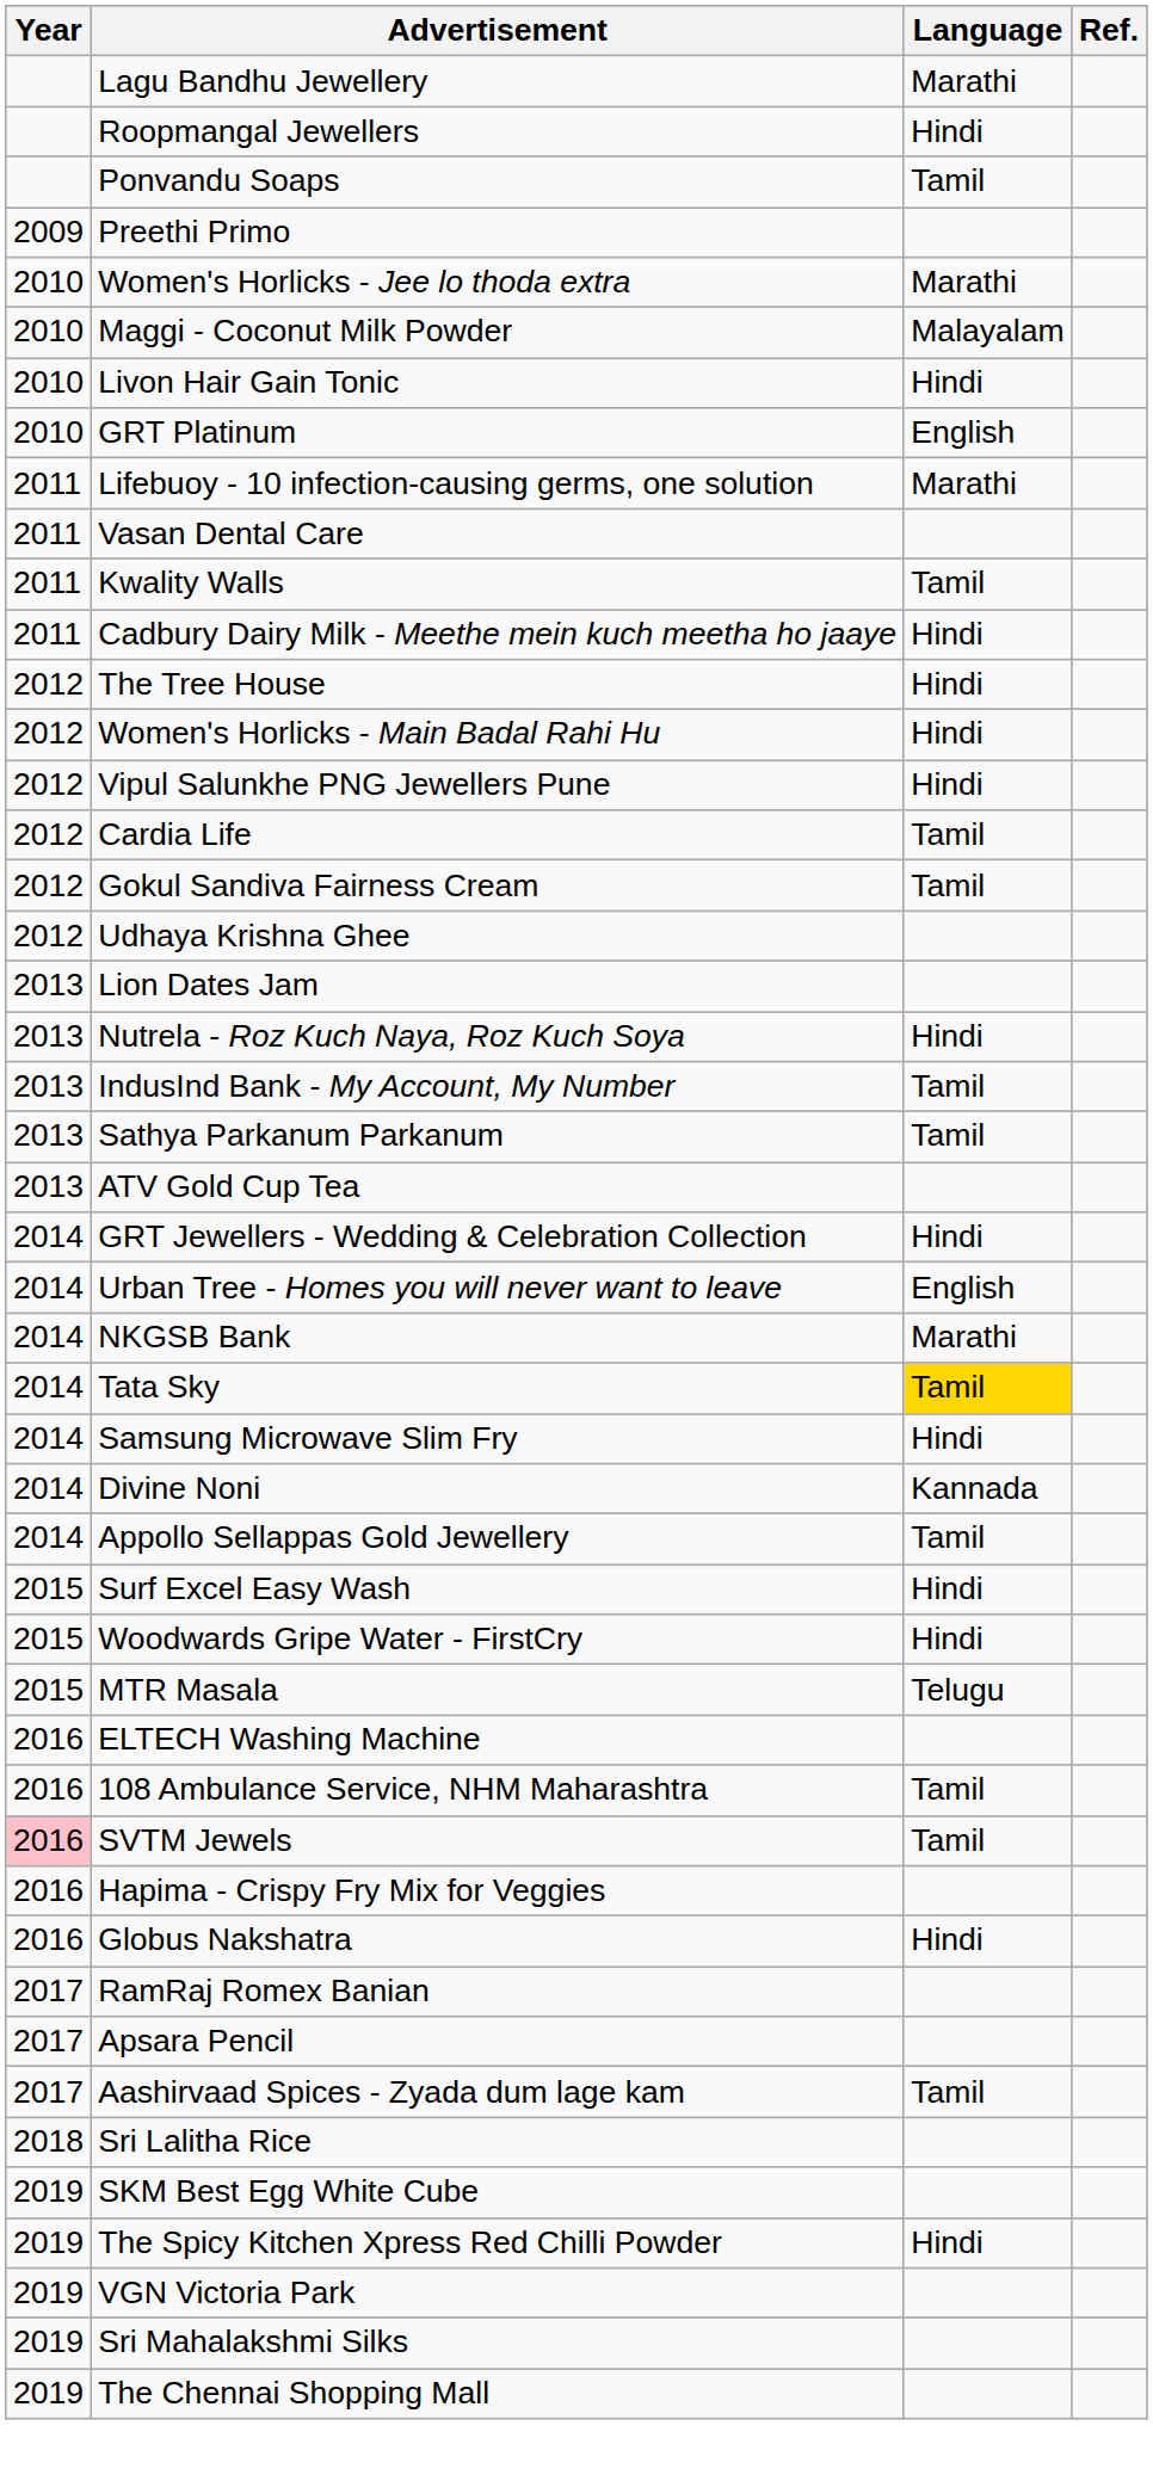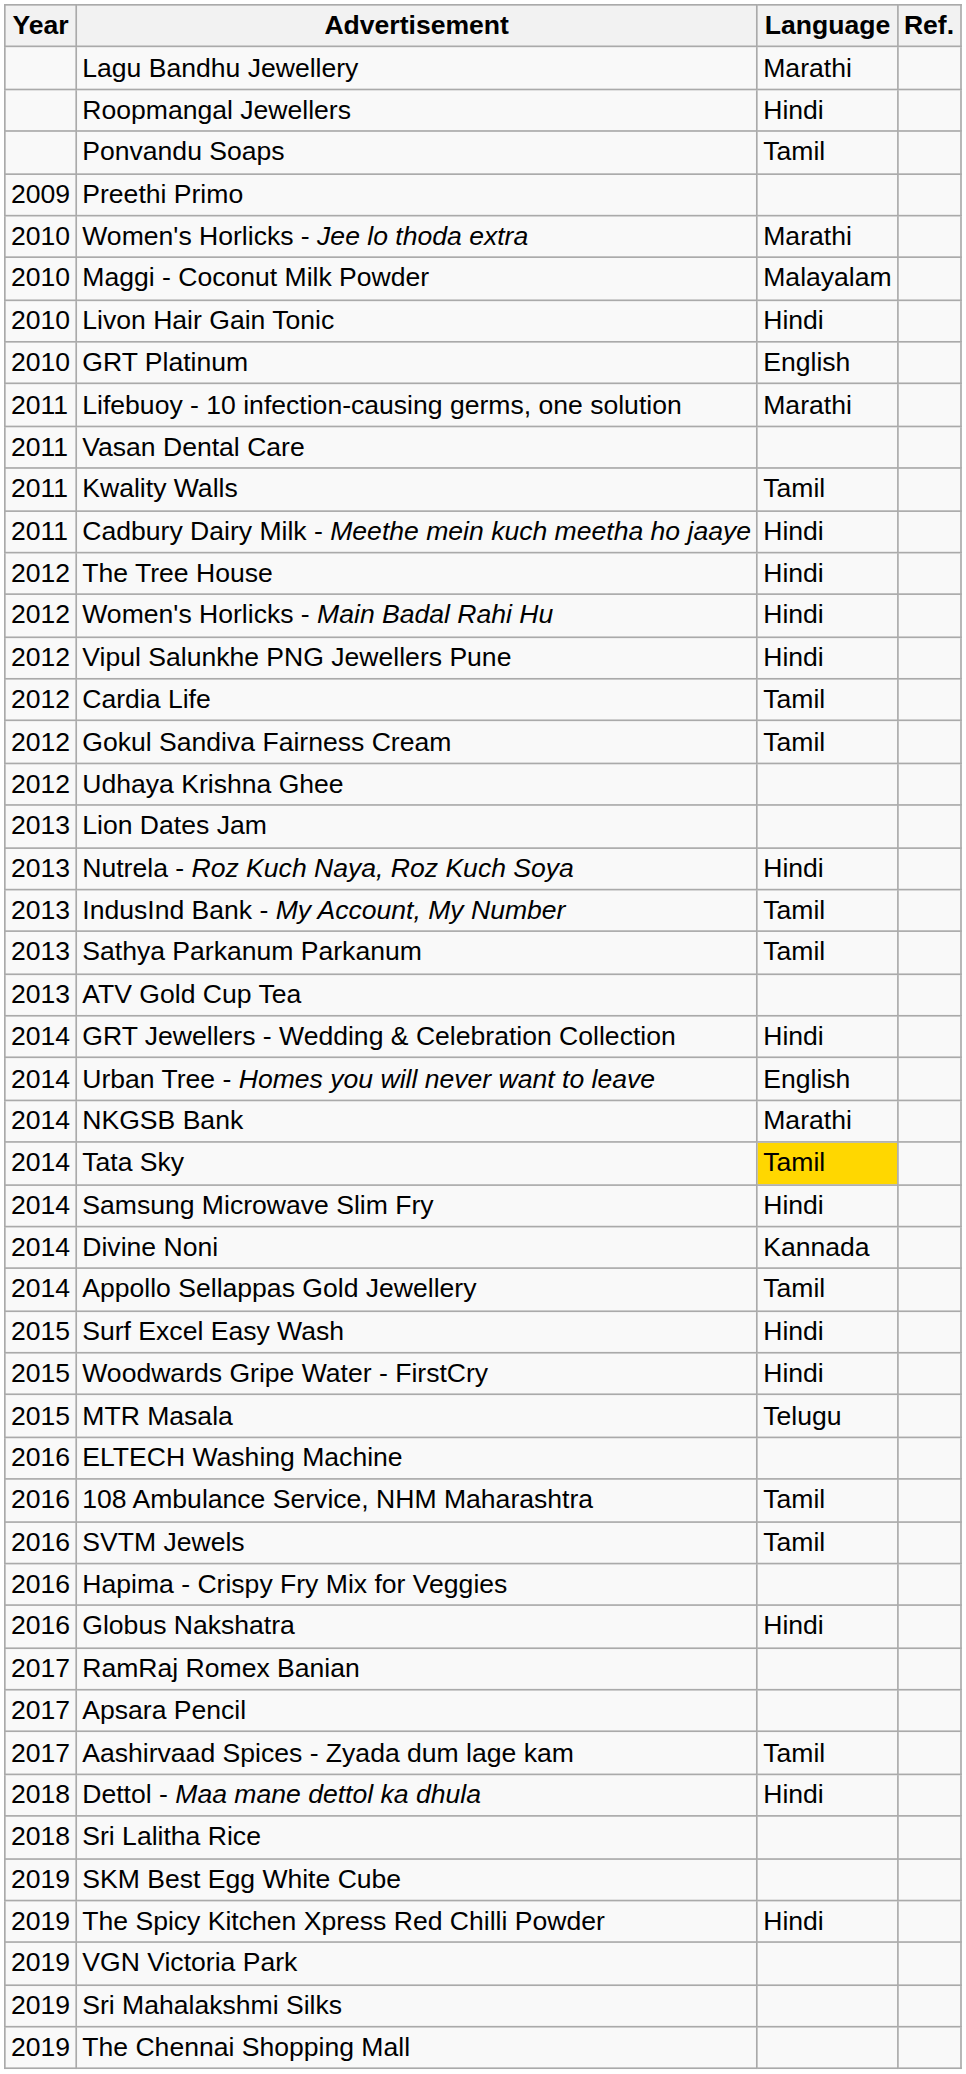SVTM Jewels | Year: pink background -> no background
+ row: 2018 | Dettol - Maa mane dettol ka dhula | Hindi
